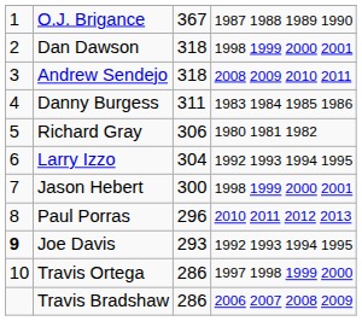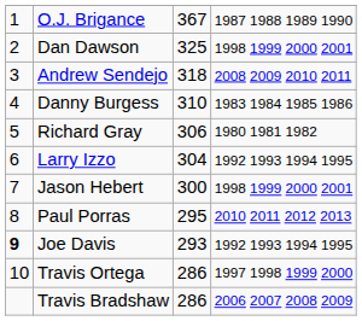Dan Dawson | column 3: 318 -> 325
Danny Burgess | column 3: 311 -> 310
Paul Porras | column 3: 296 -> 295
